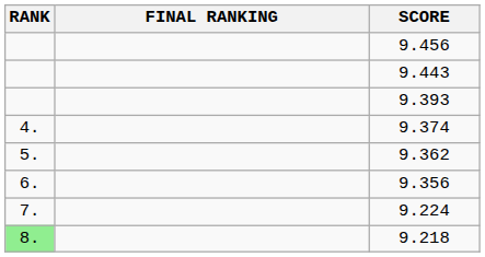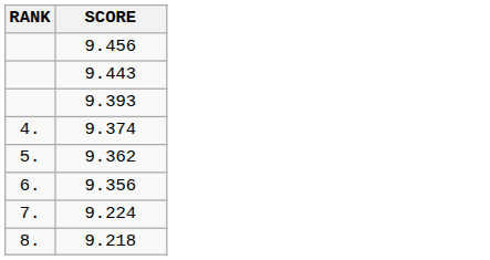- column: FINAL RANKING
9.218 | RANK: lightgreen background -> no background
